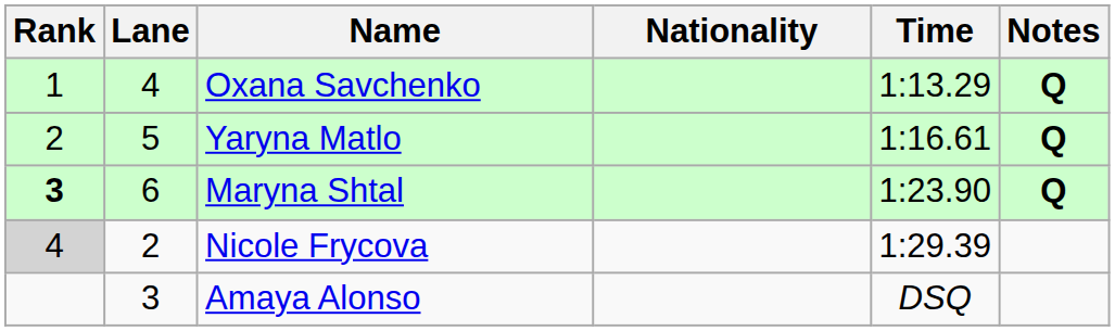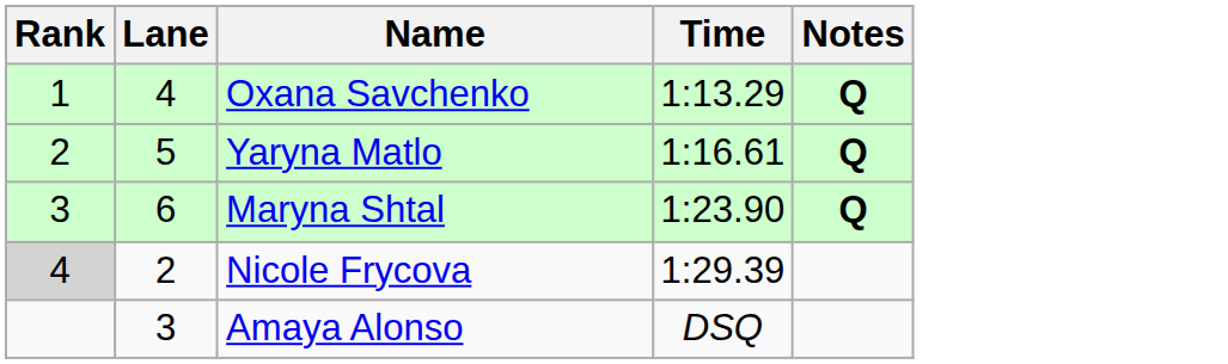- column: Nationality
Maryna Shtal | Rank: bold -> normal
